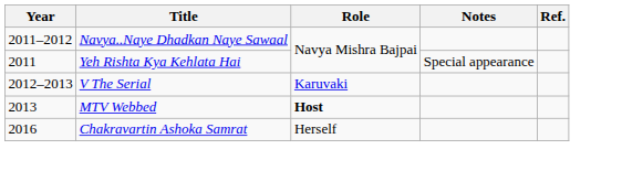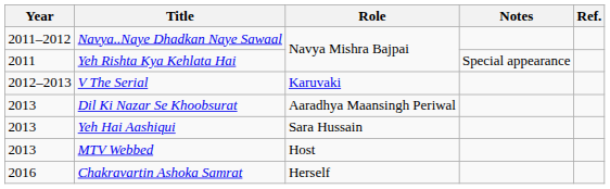+ row: 2013 | Dil Ki Nazar Se Khoobsurat | Aaradhya Maansingh Periwal
+ row: 2013 | Yeh Hai Aashiqui | Sara Hussain
MTV Webbed | Role: bold -> normal
